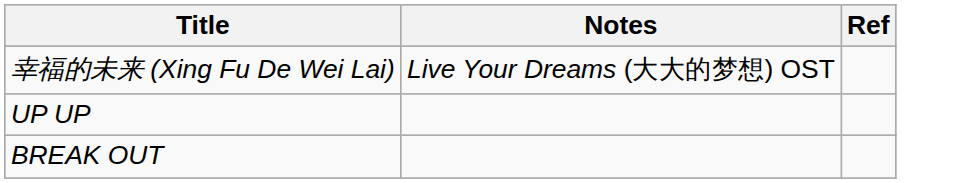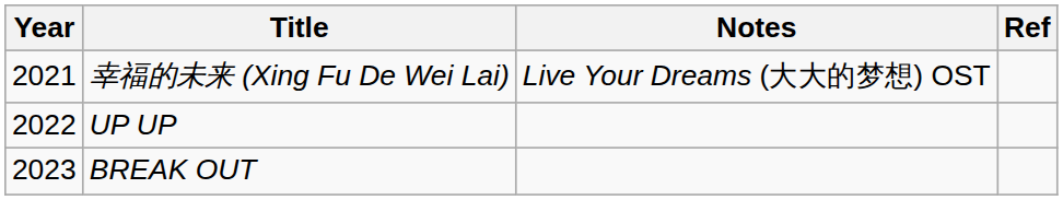+ column: Year | 2021 | 2022 | 2023
